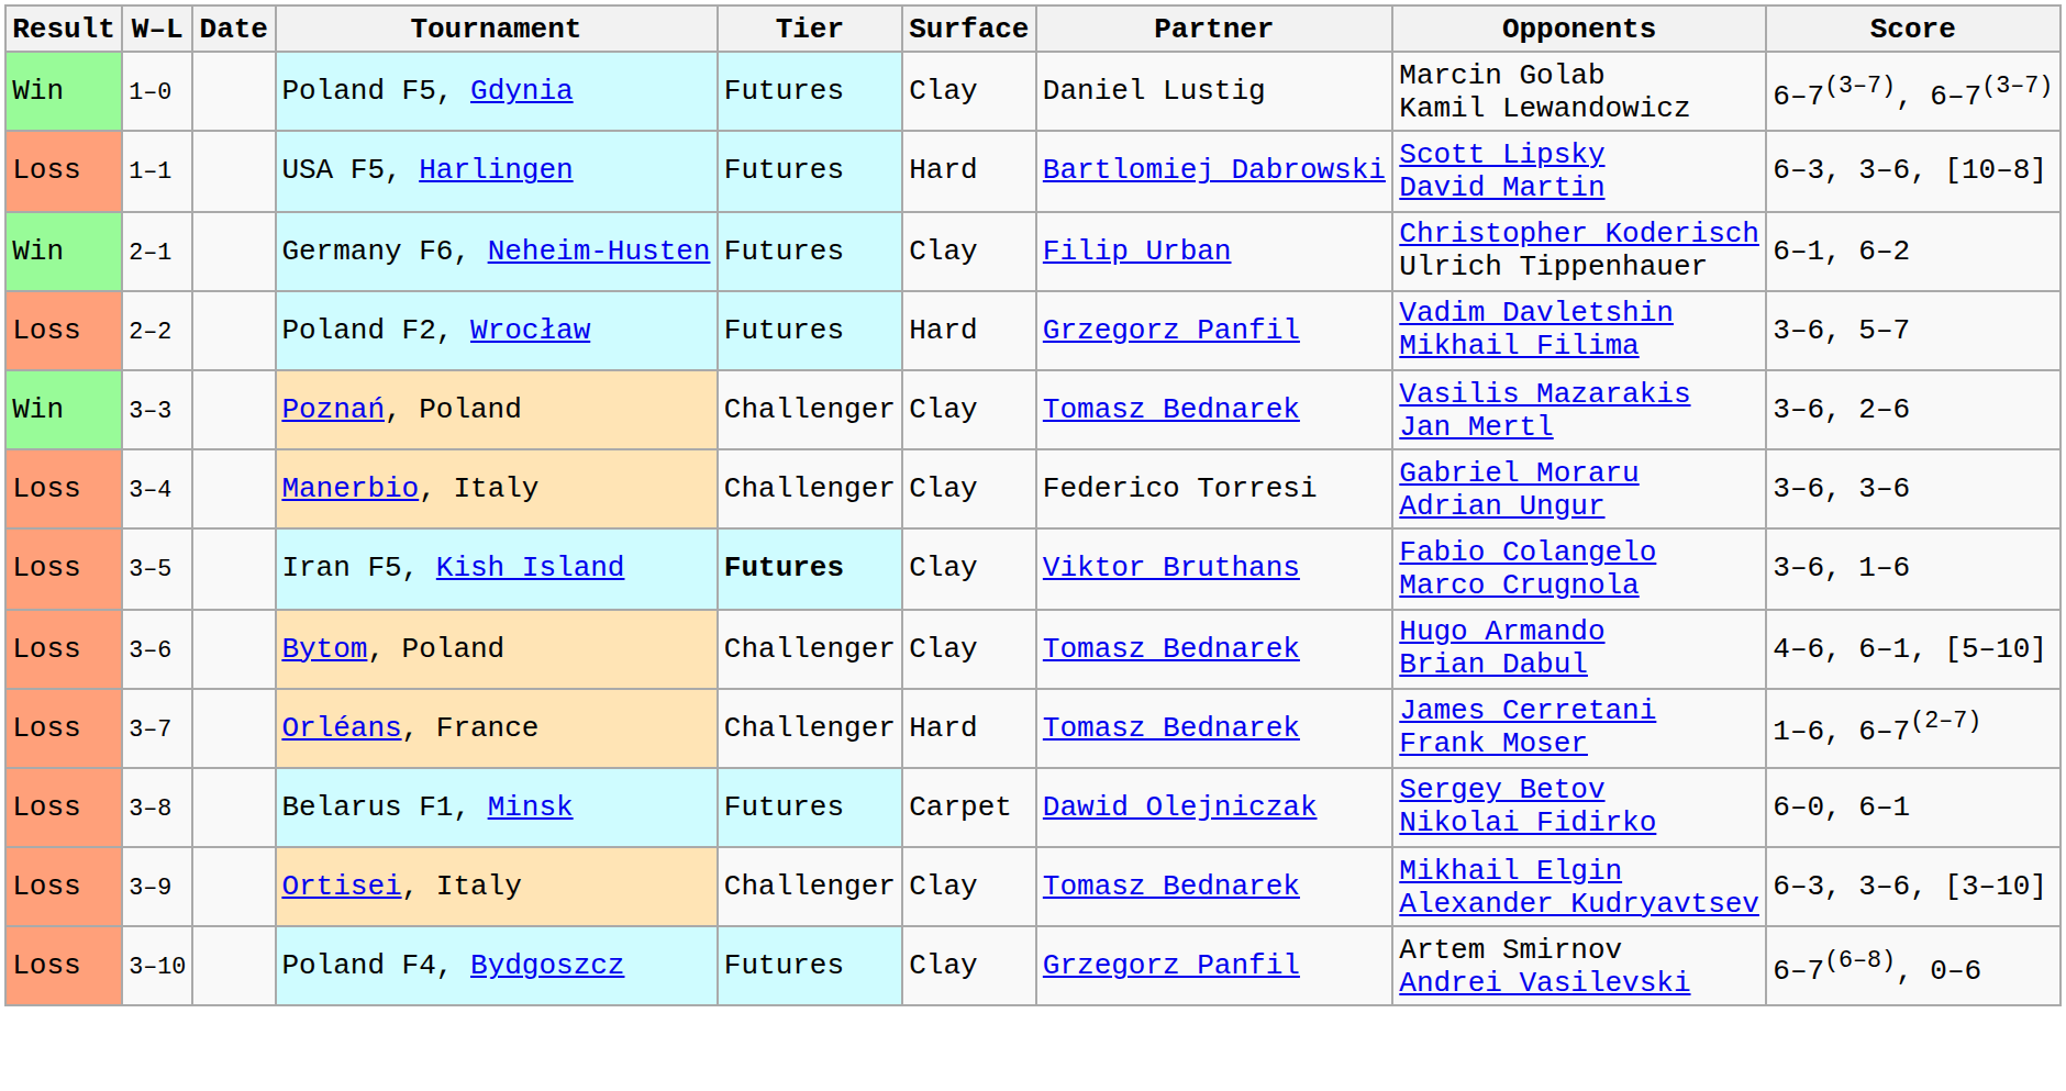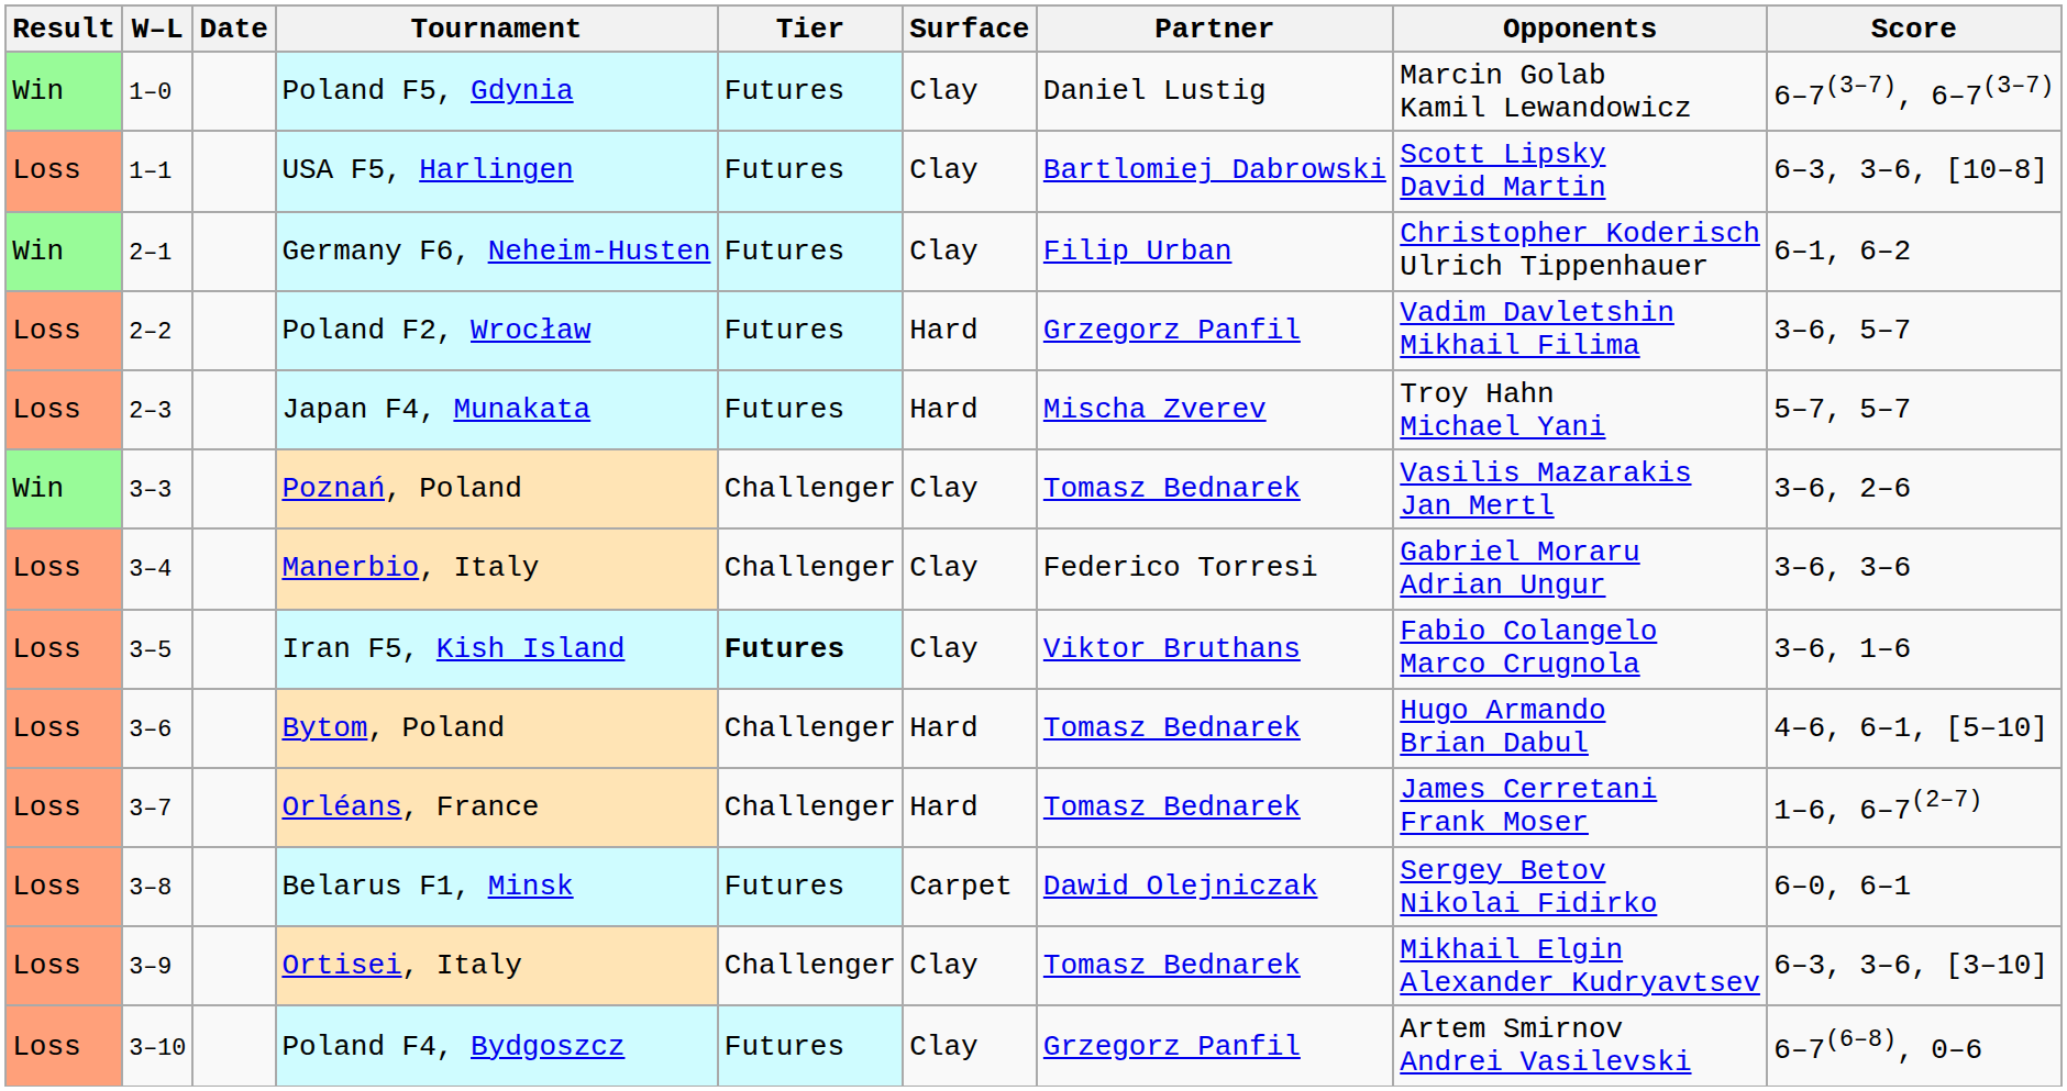USA F5, Harlingen | Surface: Hard -> Clay
+ row: Loss | 2–3 | Japan F4, Munakata | Futures | Hard | Mischa Zverev | Troy Hahn Michael Yani | 5–7, 5–7
Bytom, Poland | Surface: Clay -> Hard
